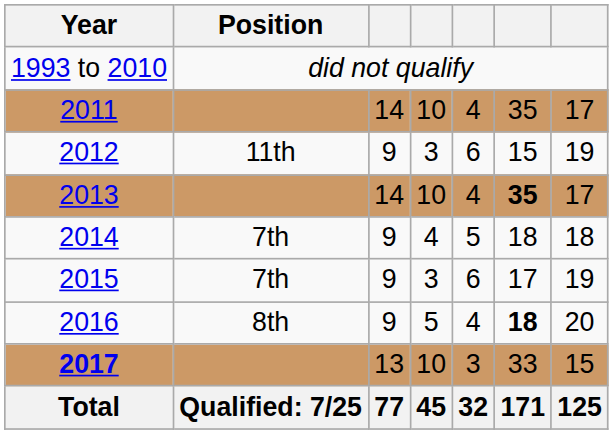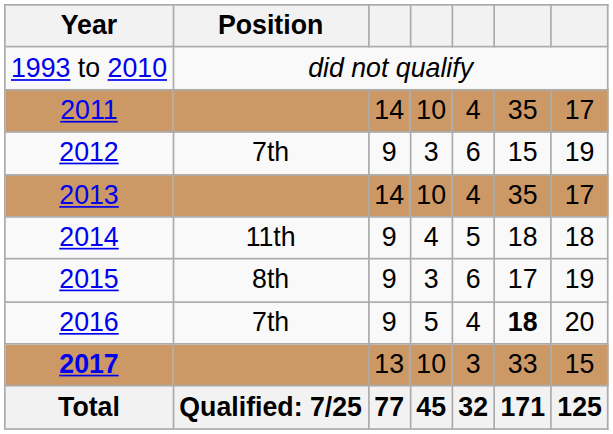2012 | Position: 11th -> 7th
2013 | column 6: bold -> normal
2014 | Position: 7th -> 11th
2015 | Position: 7th -> 8th
2016 | Position: 8th -> 7th
